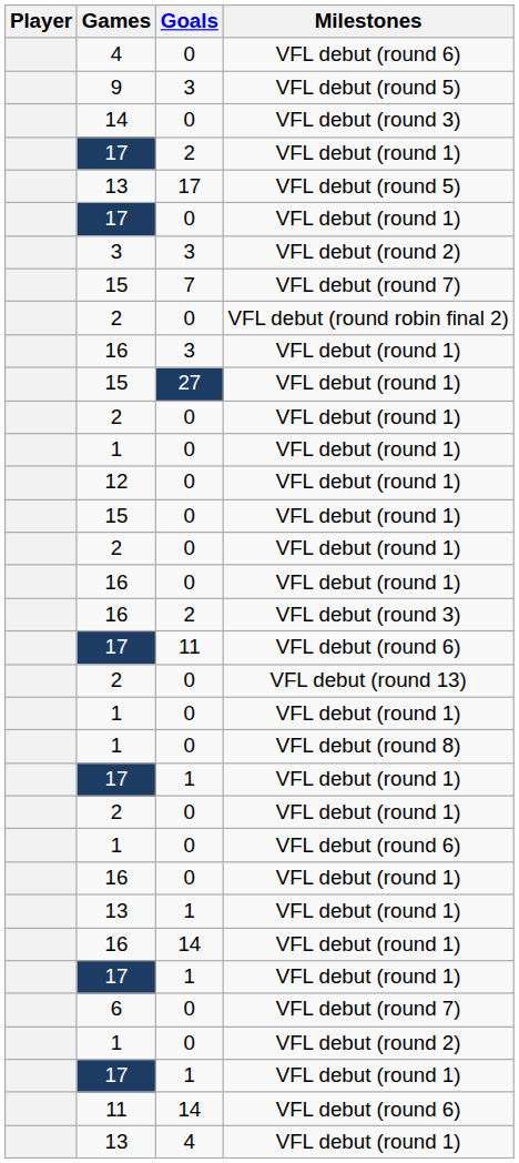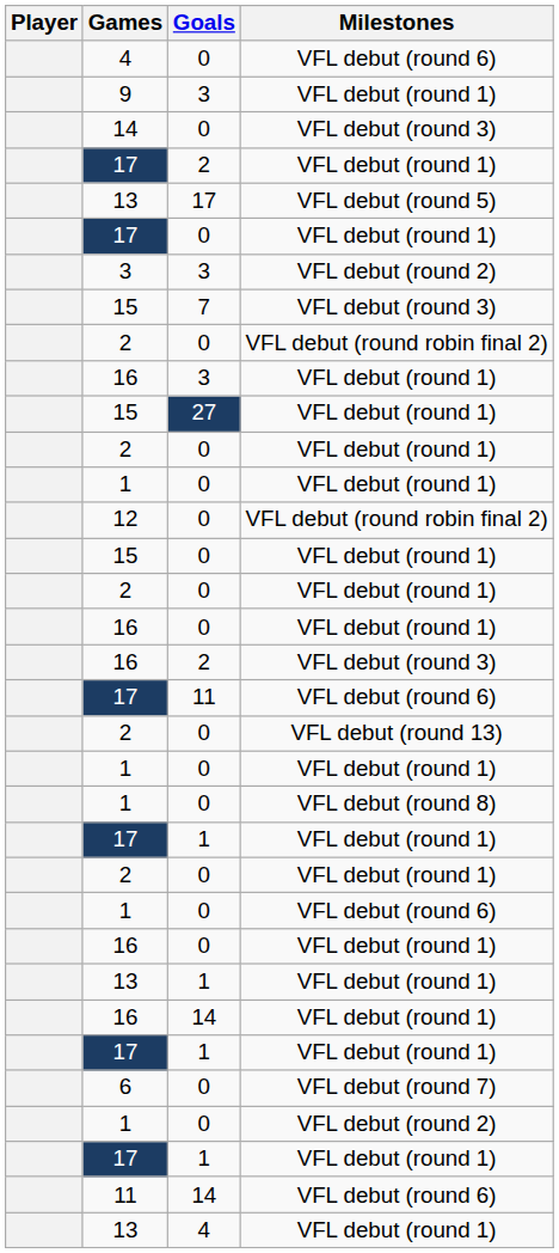9 | Milestones: VFL debut (round 5) -> VFL debut (round 1)
15 / 7 | Milestones: VFL debut (round 7) -> VFL debut (round 3)
12 | Milestones: VFL debut (round 1) -> VFL debut (round robin final 2)
